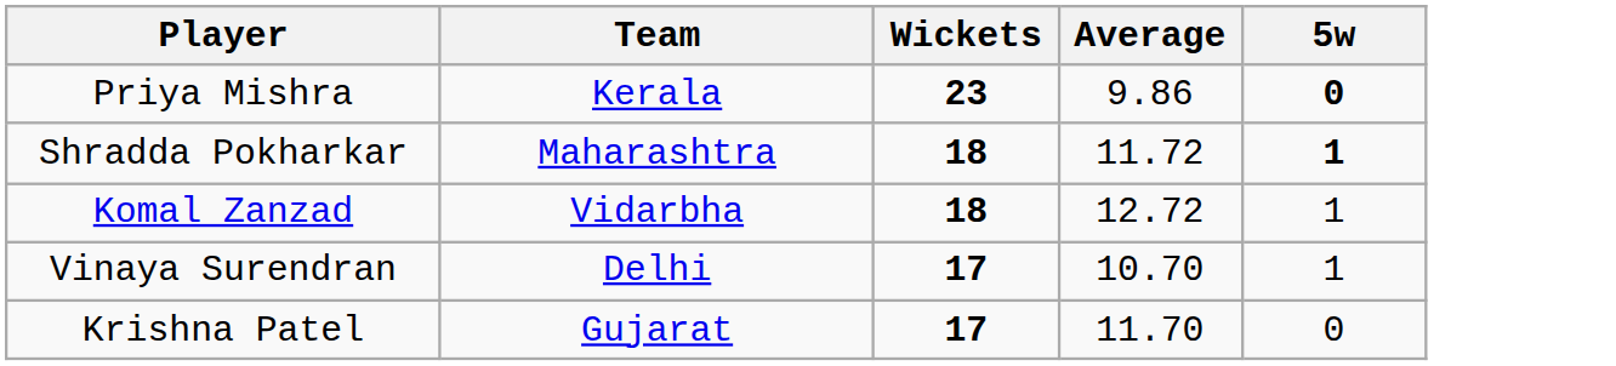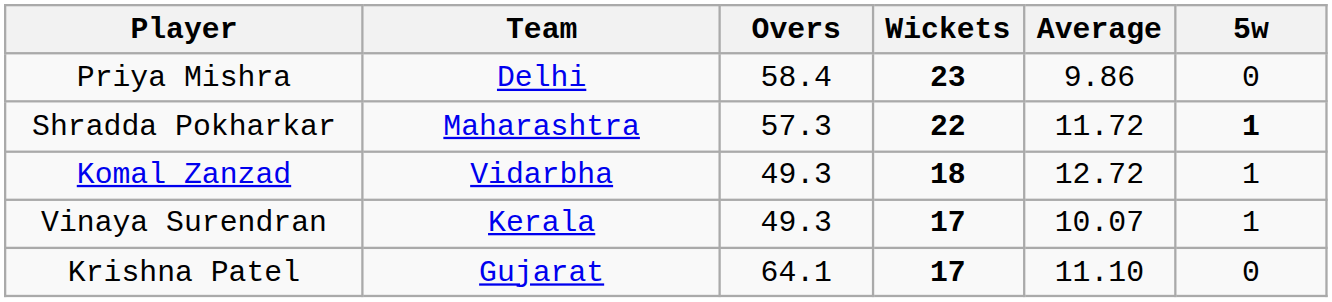+ column: Overs | 58.4 | 57.3 | 49.3 | 49.3 | 64.1
Priya Mishra | Team: Kerala -> Delhi
Priya Mishra | 5w: bold -> normal
Shradda Pokharkar | Wickets: 18 -> 22
Vinaya Surendran | Team: Delhi -> Kerala
Vinaya Surendran | Average: 10.70 -> 10.07
Krishna Patel | Average: 11.70 -> 11.10
